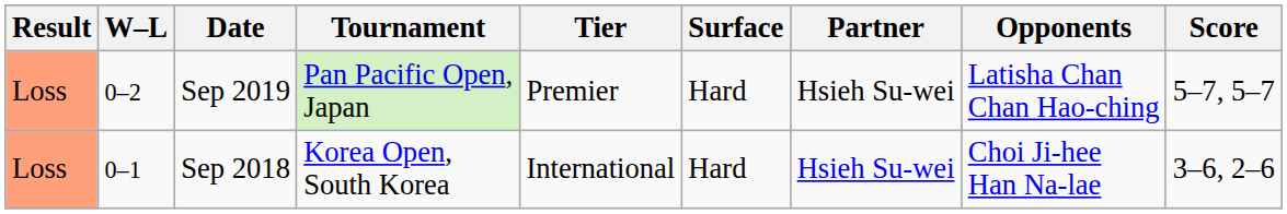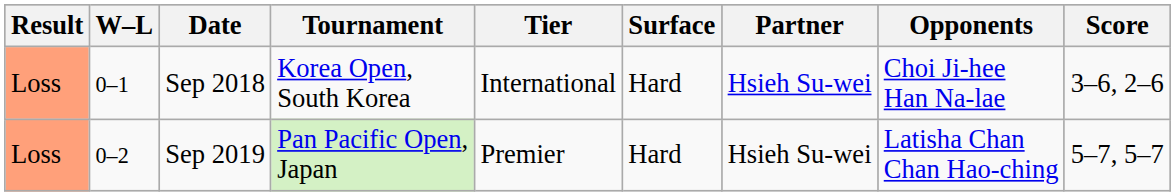rows swapped: Sep 2018 <-> Sep 2019
